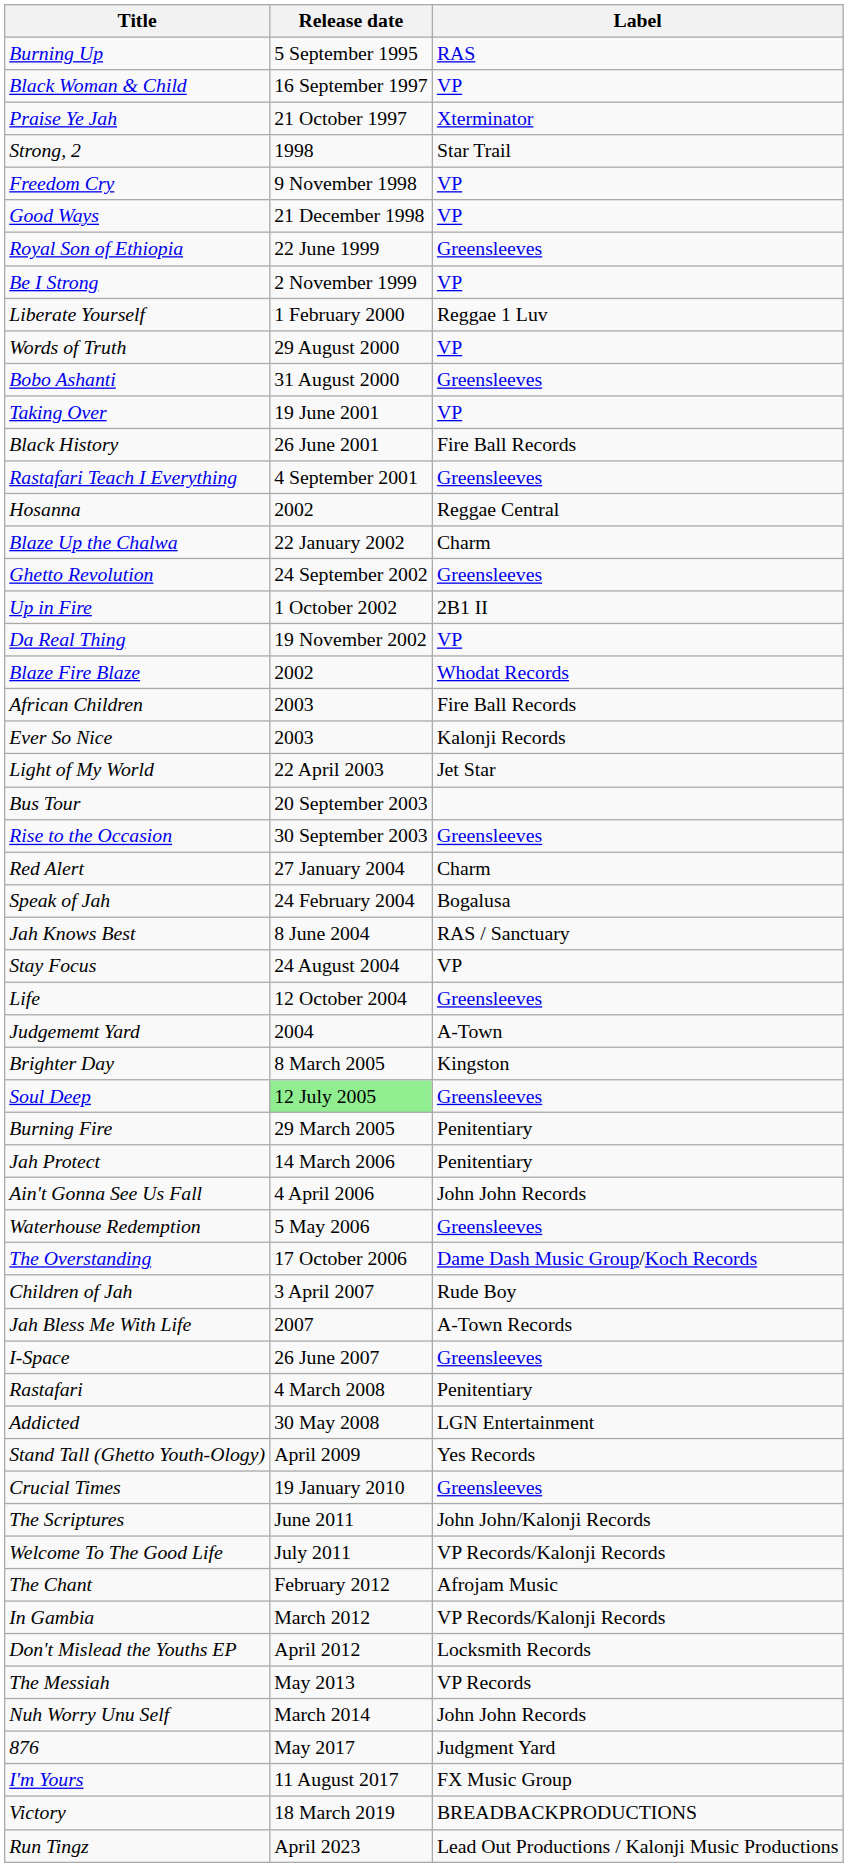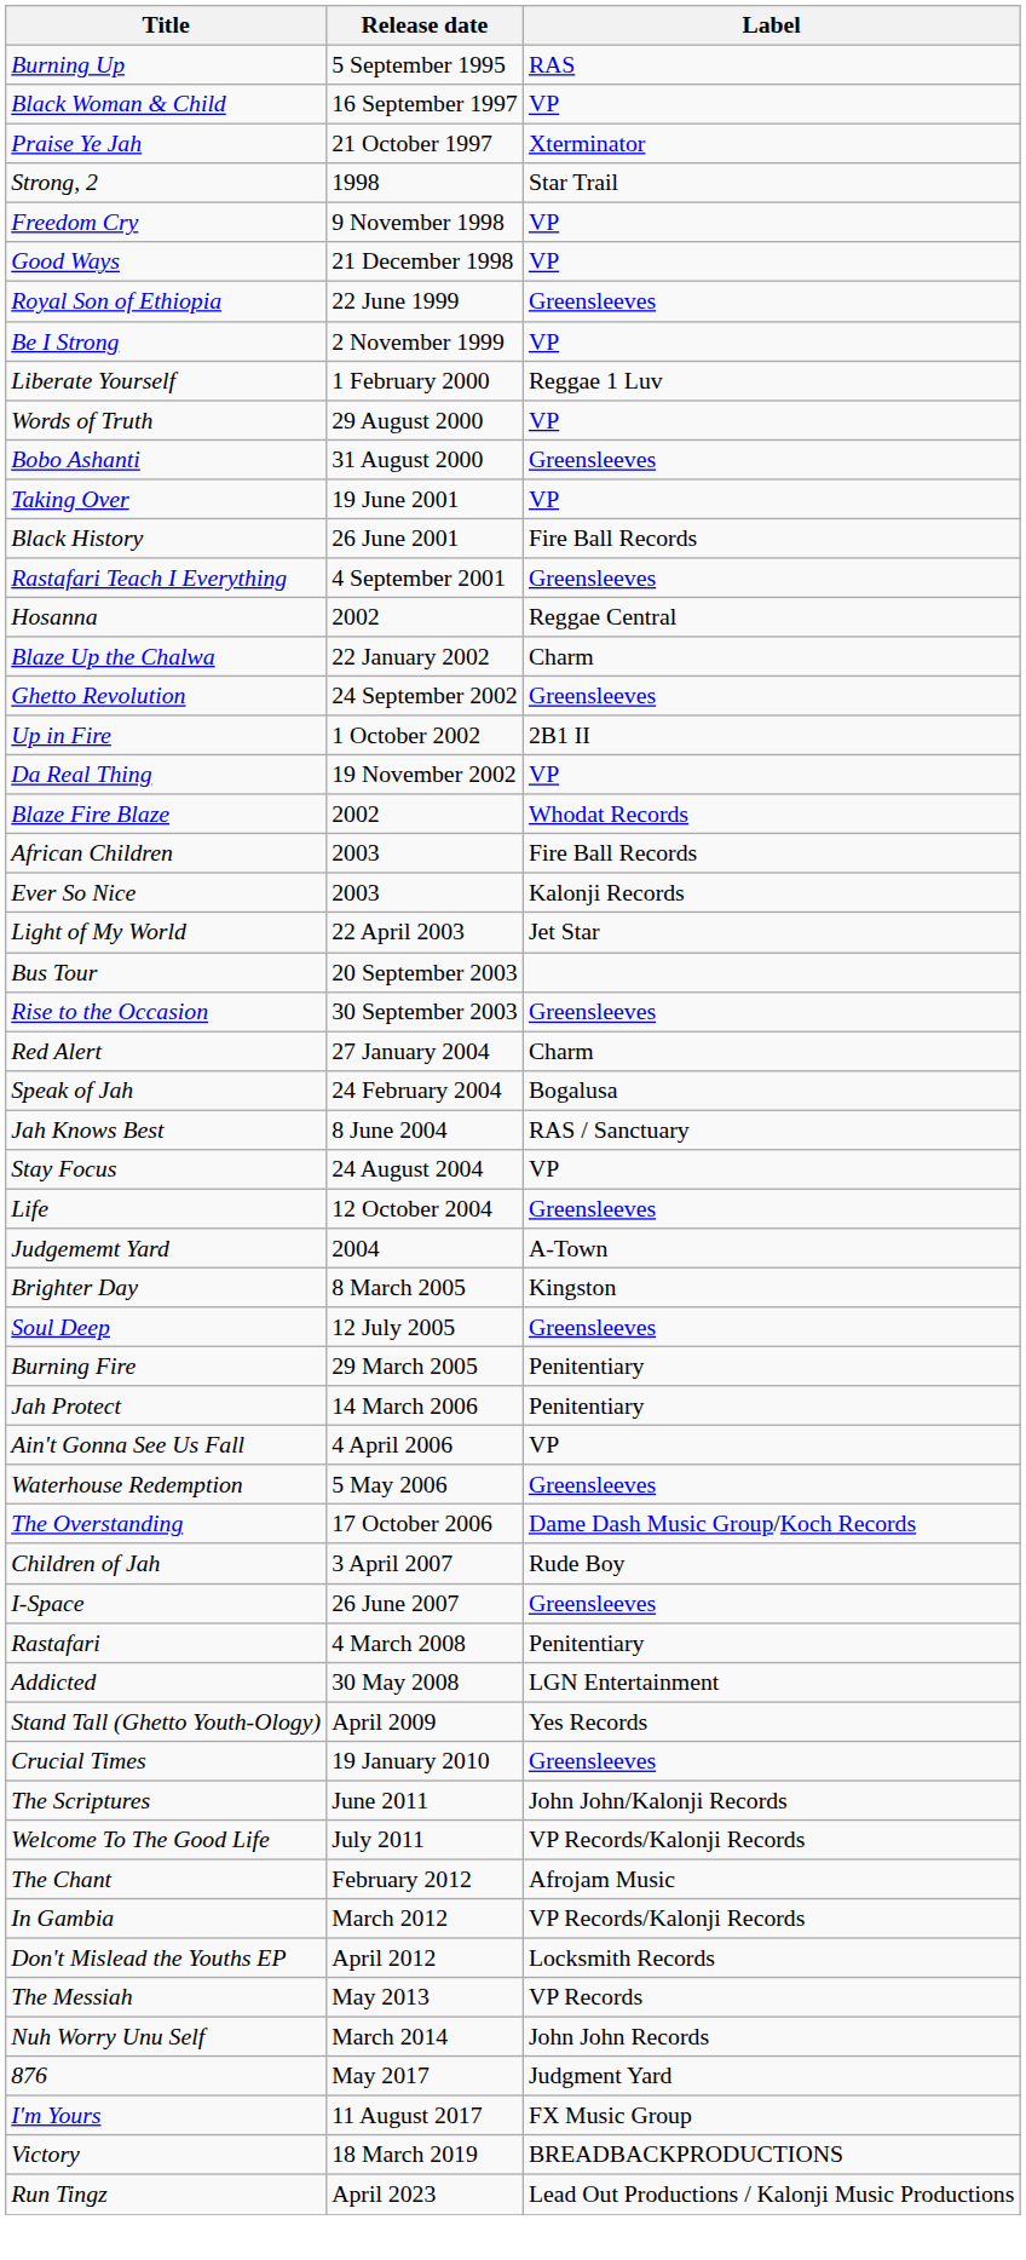Soul Deep | Release date: lightgreen background -> no background
Ain't Gonna See Us Fall | Label: John John Records -> VP
- row: Jah Bless Me With Life | 2007 | A-Town Records
